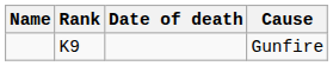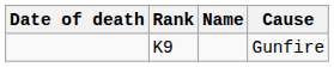columns swapped: Name <-> Date of death
